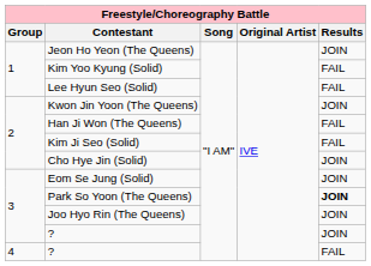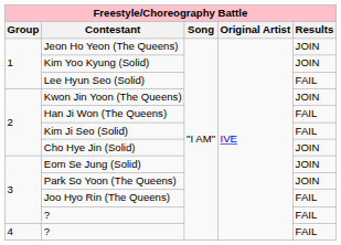Kim Yoo Kyung (Solid) | Results: FAIL -> JOIN
Park So Yoon (The Queens) | Results: bold -> normal
Joo Hyo Rin (The Queens) | Results: JOIN -> FAIL
3 / ? | Results: JOIN -> FAIL
